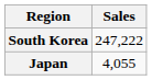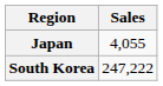rows swapped: Japan <-> South Korea
